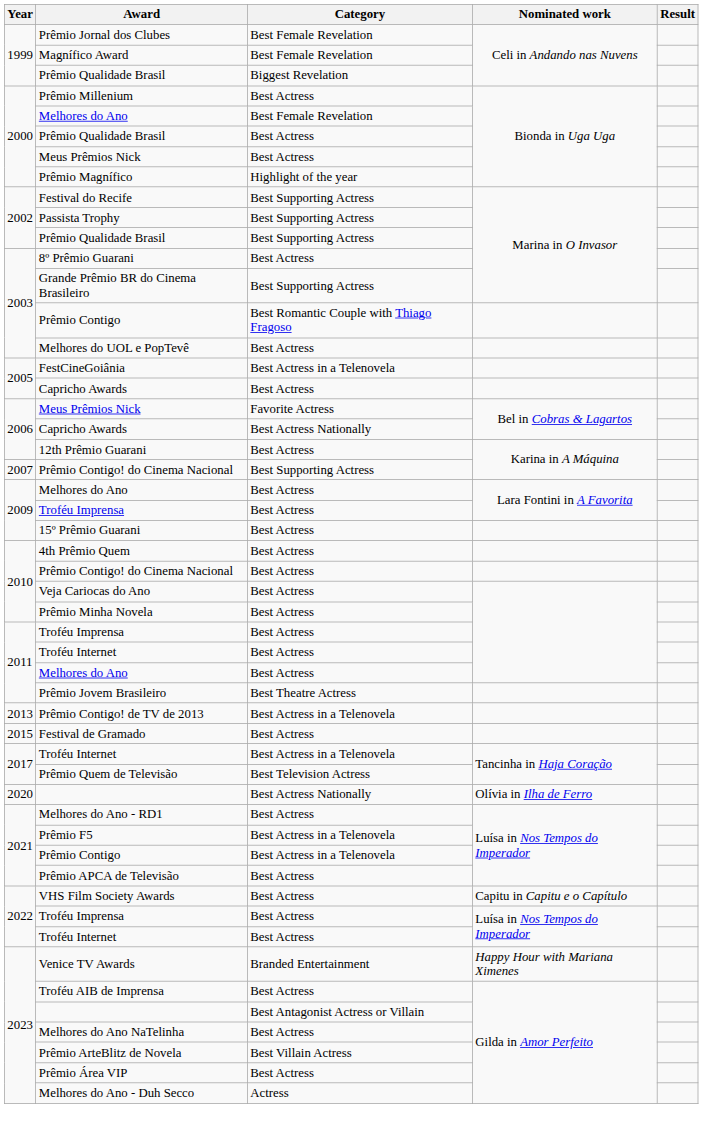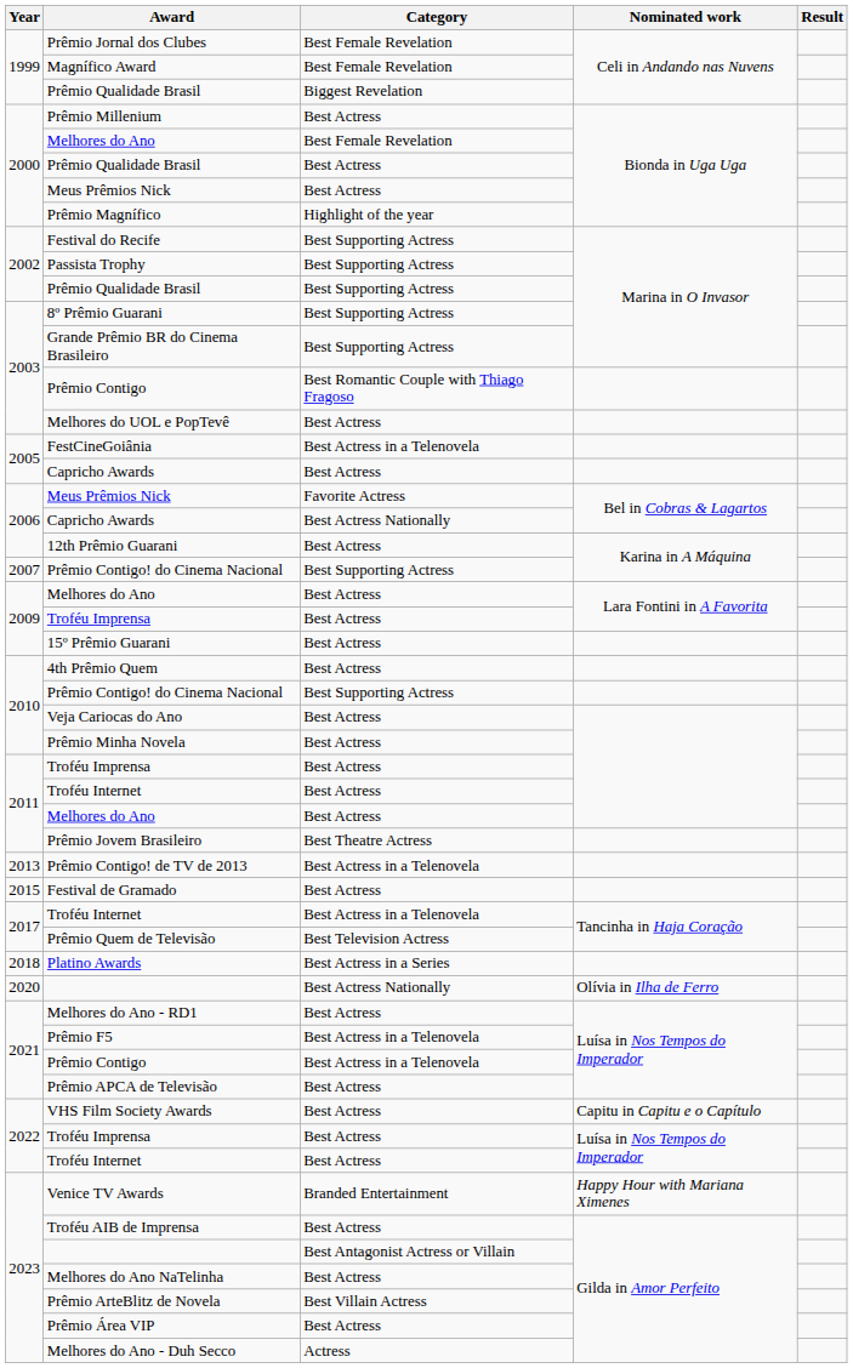8º Prêmio Guarani | Category: Best Actress -> Best Supporting Actress
2010 / Prêmio Contigo! do Cinema Nacional | Category: Best Actress -> Best Supporting Actress
+ row: 2018 | Platino Awards | Best Actress in a Series
